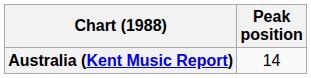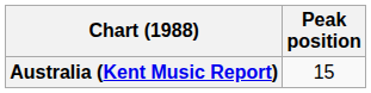Australia (Kent Music Report) | Peak position: 14 -> 15
